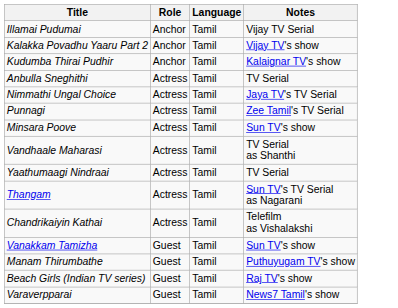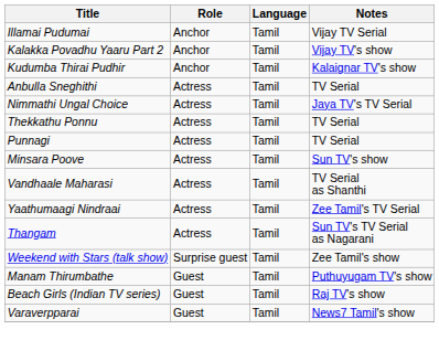+ row: Thekkathu Ponnu | Actress | Tamil | TV Serial
Punnagi | Notes: Zee Tamil's TV Serial -> TV Serial
Yaathumaagi Nindraai | Notes: TV Serial -> Zee Tamil's TV Serial
- row: Chandrikaiyin Kathai | Actress | Tamil | Telefilm as Vishalakshi
+ row: Weekend with Stars (talk show) | Surprise guest | Tamil | Zee Tamil's show
- row: Vanakkam Tamizha | Guest | Tamil | Sun TV's show
